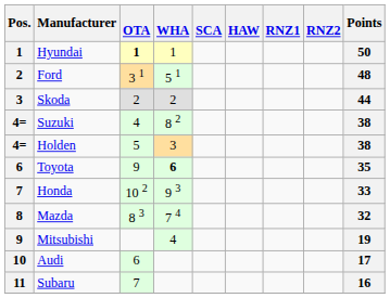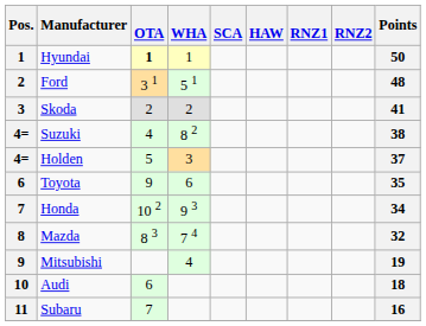Skoda | Points: 44 -> 41
Holden | Points: 38 -> 37
Toyota | WHA: bold -> normal
Honda | Points: 33 -> 34
Audi | Points: 17 -> 18
